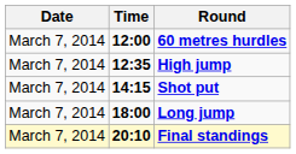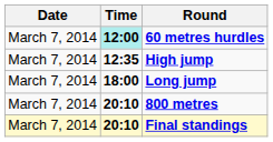60 metres hurdles | Time: no background -> paleturquoise background
- row: March 7, 2014 | 14:15 | Shot put
+ row: March 7, 2014 | 20:10 | 800 metres
